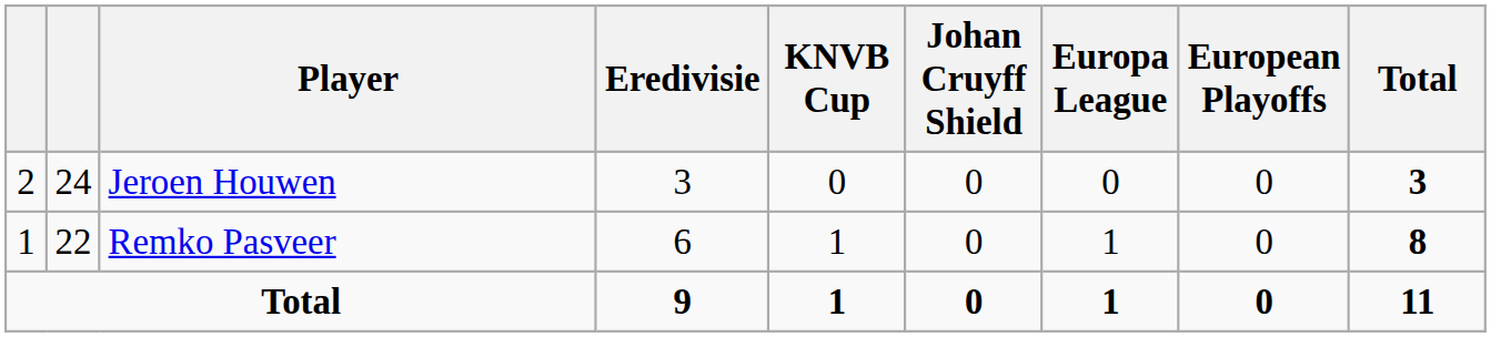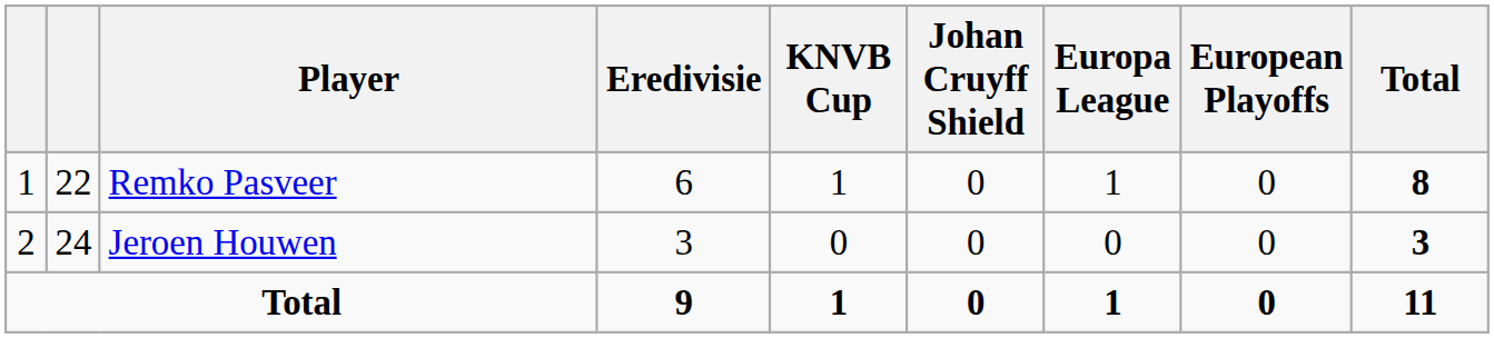rows swapped: Remko Pasveer <-> Jeroen Houwen
